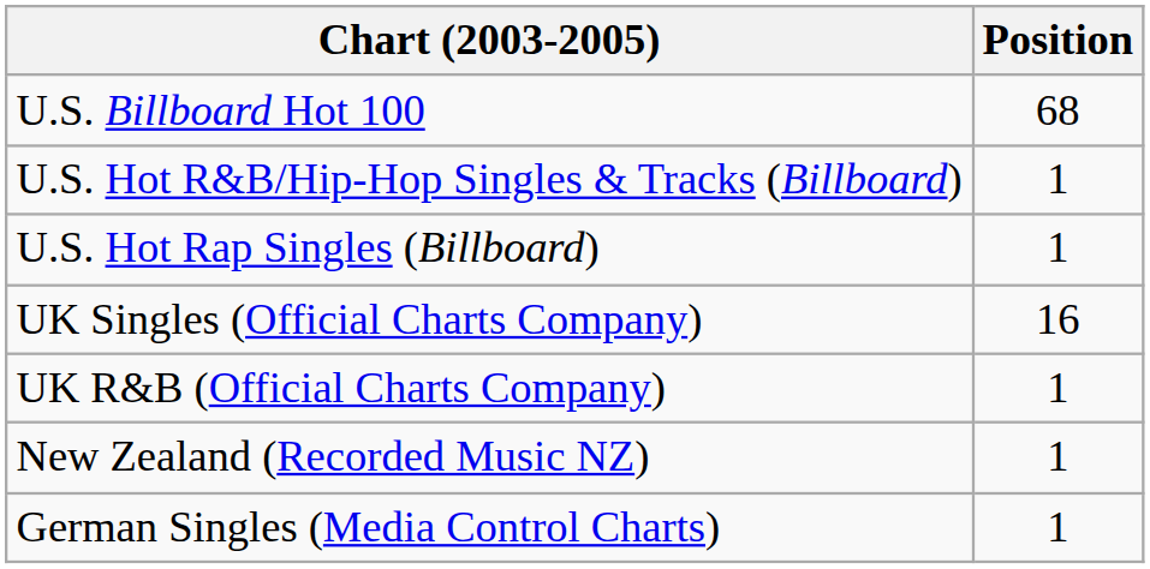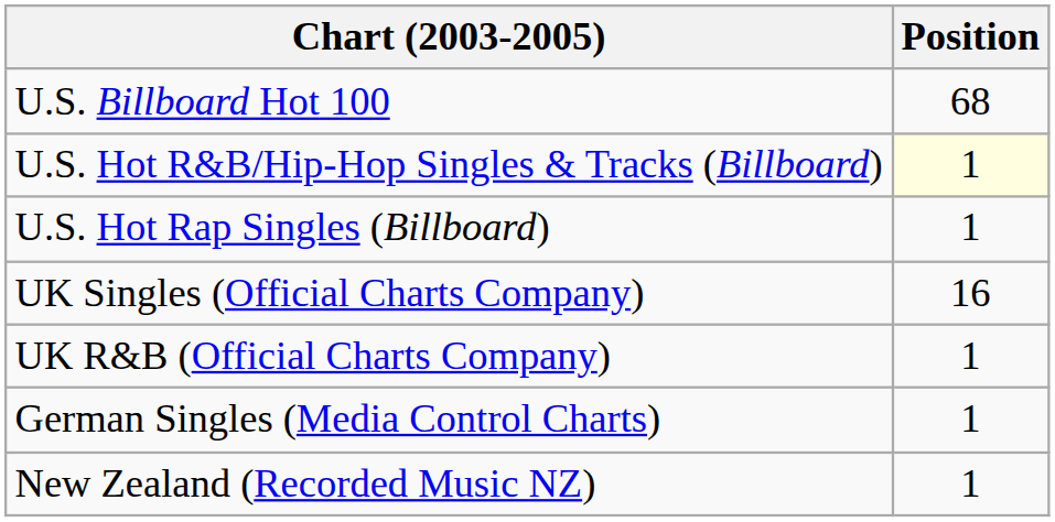U.S. Hot R&B/Hip-Hop Singles & Tracks (Billboard) | Position: no background -> lightyellow background
rows swapped: German Singles (Media Control Charts) <-> New Zealand (Recorded Music NZ)
